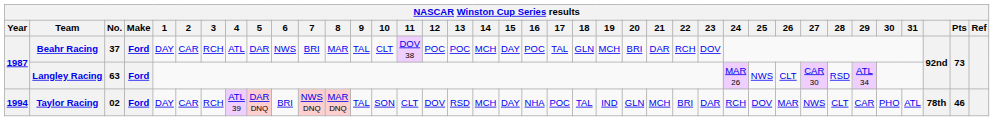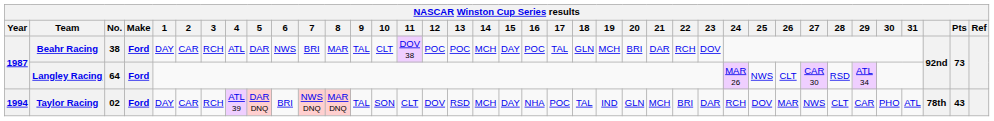Beahr Racing | No.: 37 -> 38
Langley Racing | No.: 63 -> 64
Taylor Racing | Pts: 46 -> 43
